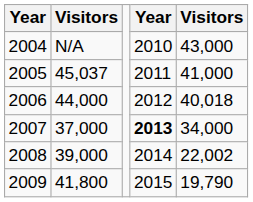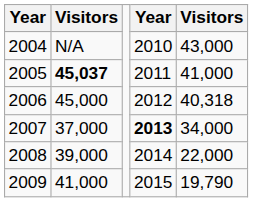2005 | column 2: normal -> bold
2006 | column 2: 44,000 -> 45,000
2006 | column 5: 40,018 -> 40,318
2008 | column 5: 22,002 -> 22,000
2009 | column 2: 41,800 -> 41,000
